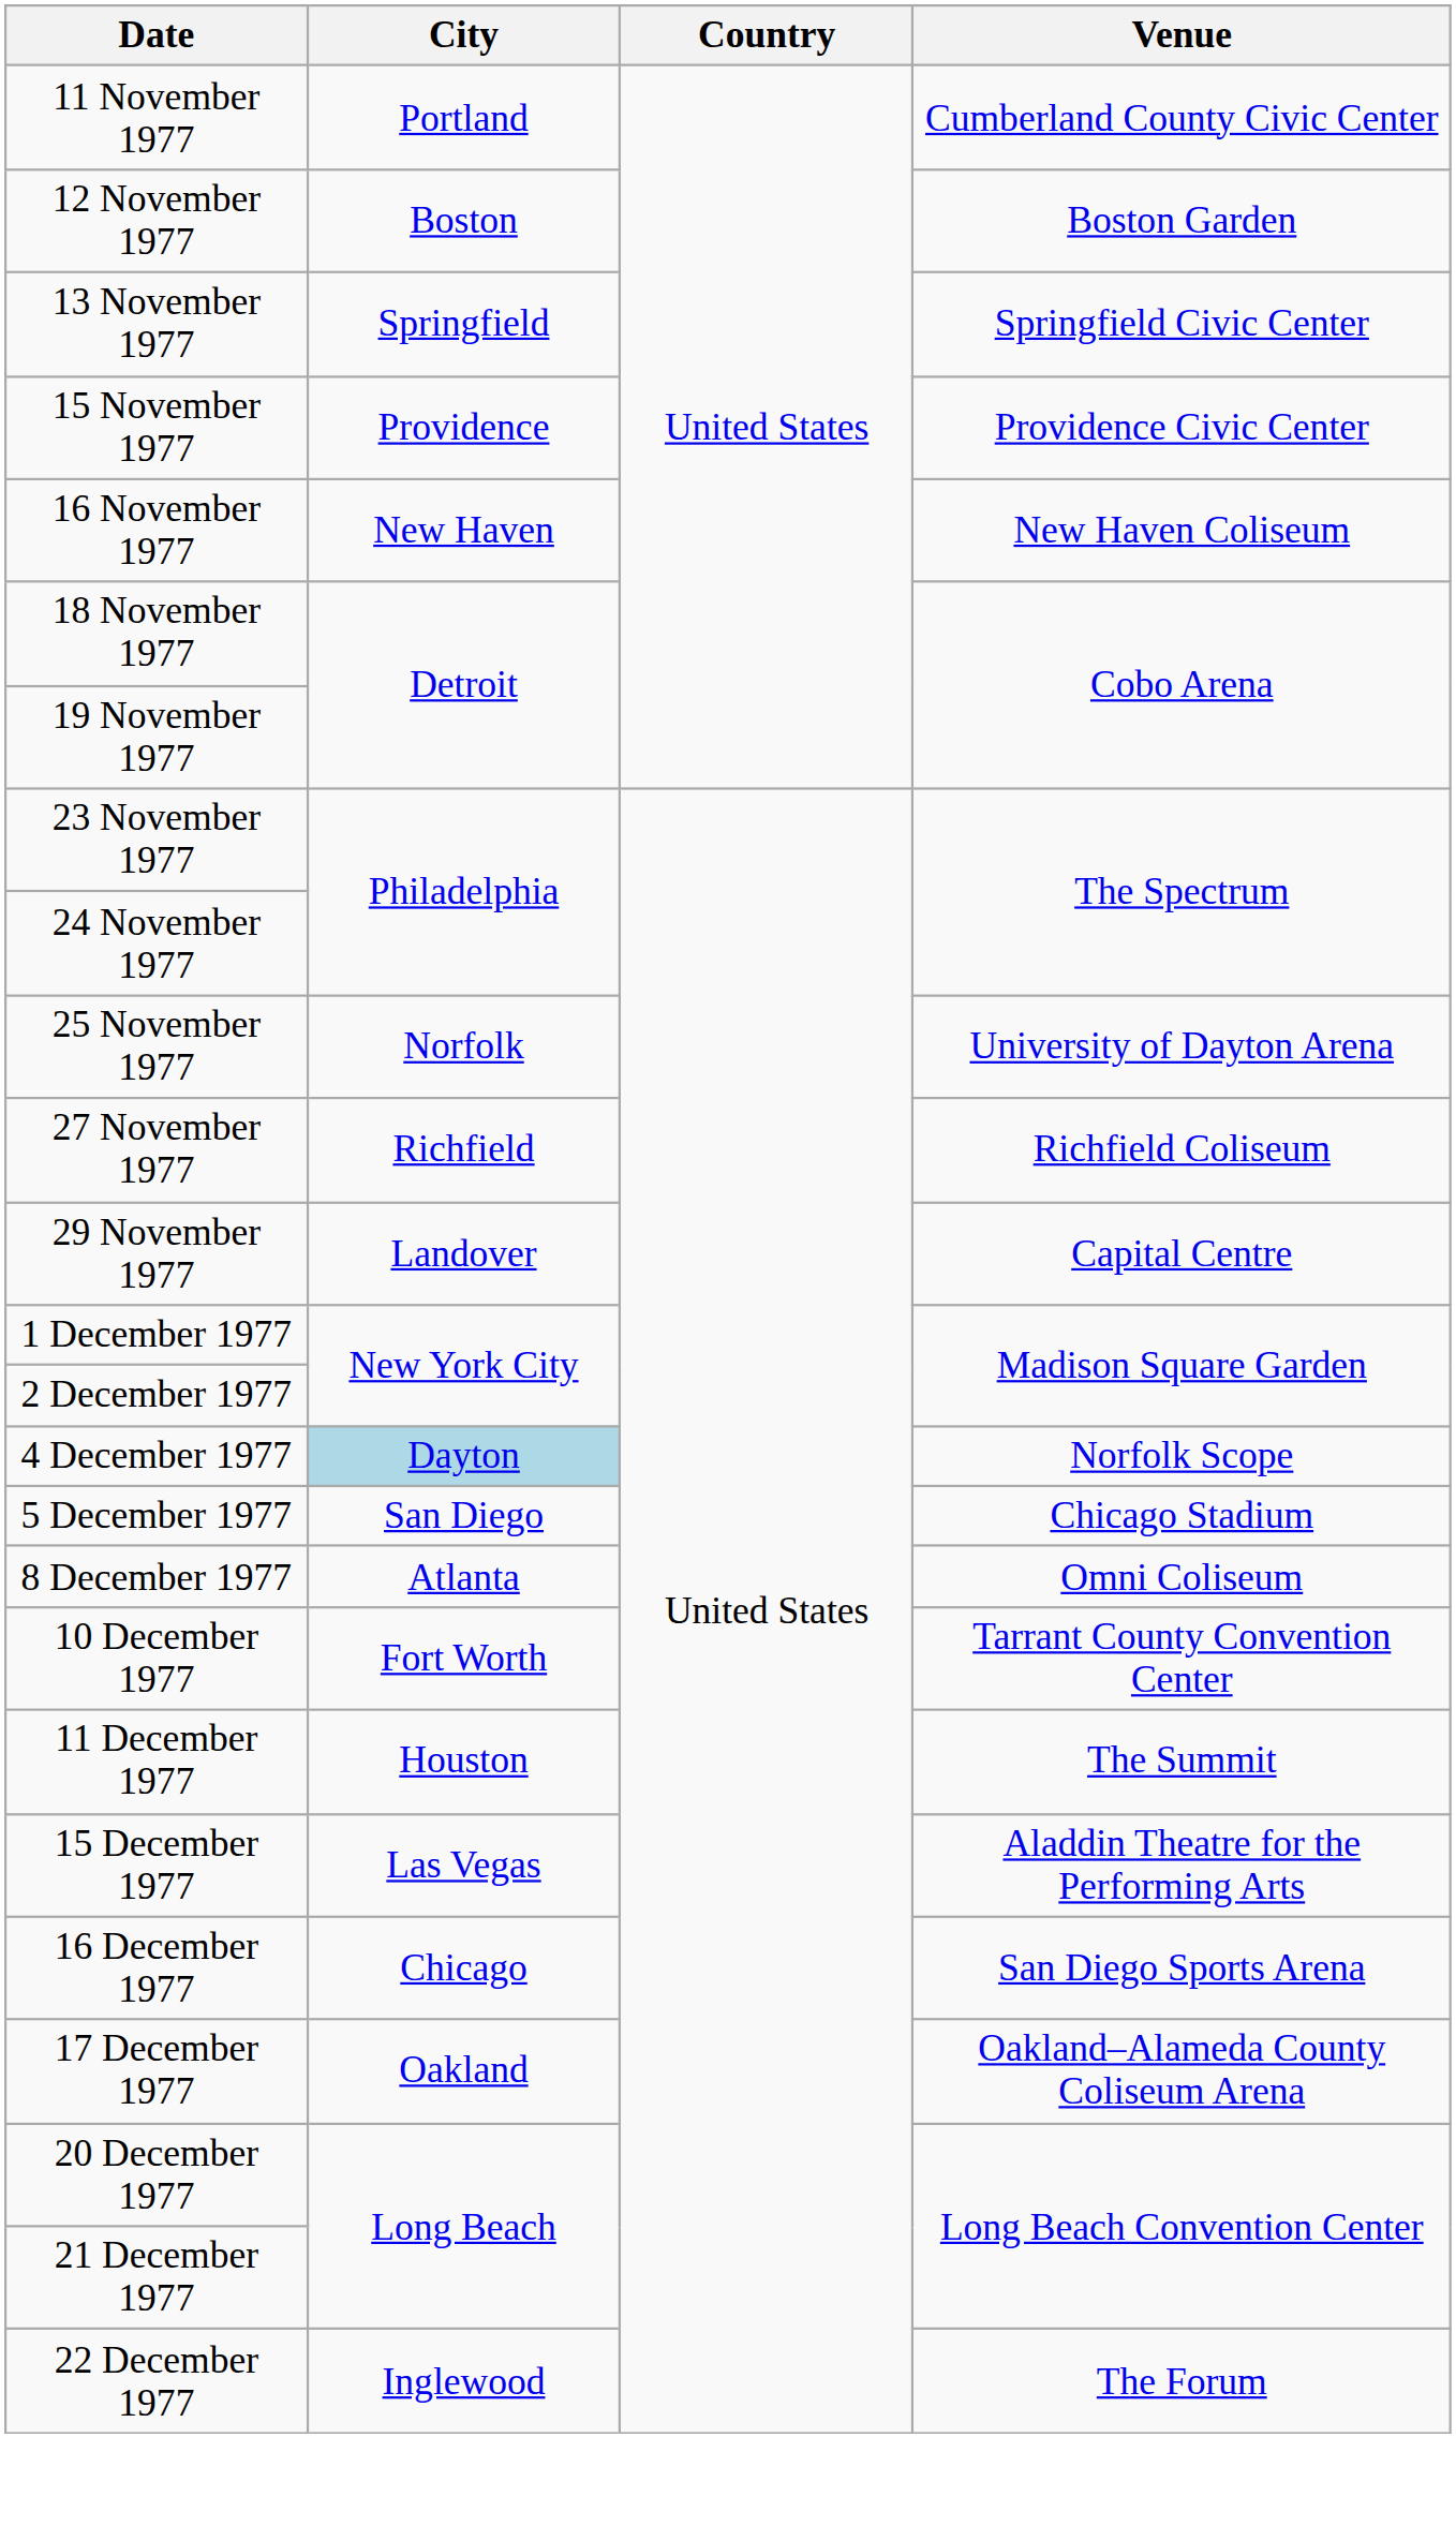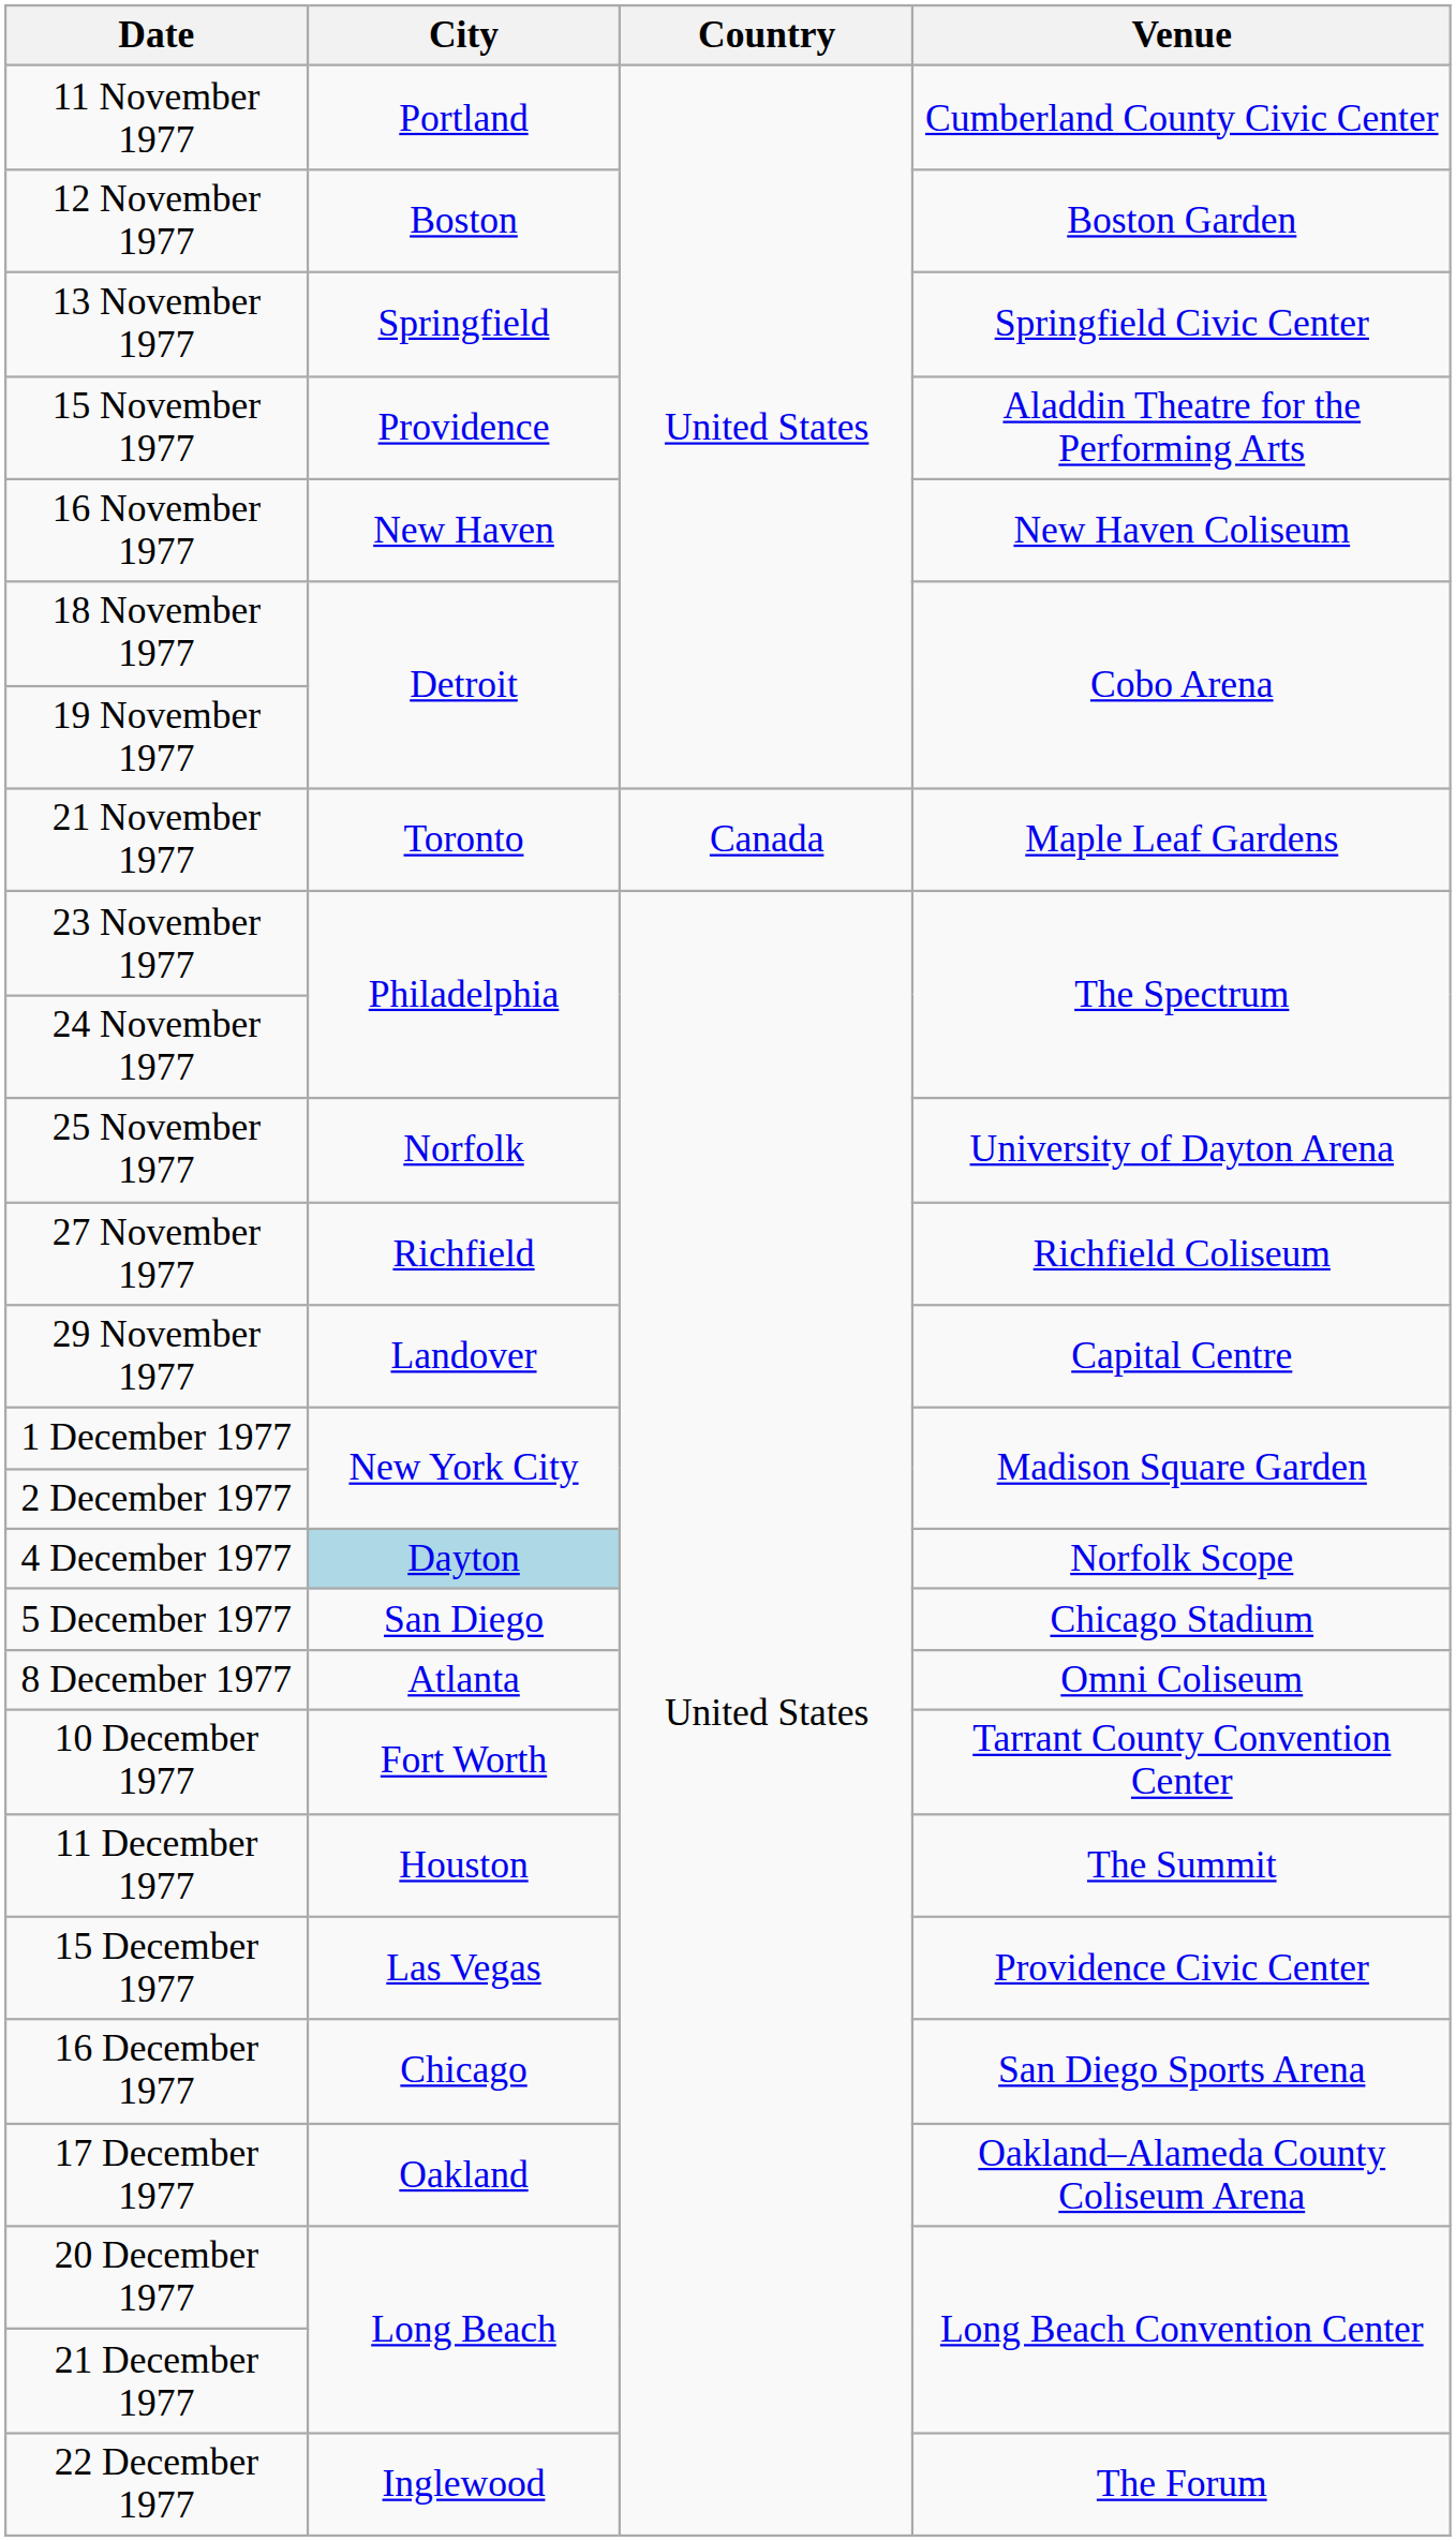15 November 1977 | Venue: Providence Civic Center -> Aladdin Theatre for the Performing Arts
+ row: 21 November 1977 | Toronto | Canada | Maple Leaf Gardens
15 December 1977 | Venue: Aladdin Theatre for the Performing Arts -> Providence Civic Center
